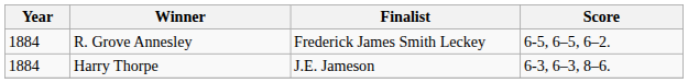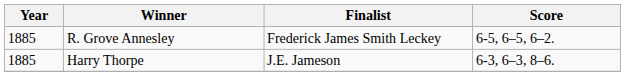R. Grove Annesley | Year: 1884 -> 1885
Harry Thorpe | Year: 1884 -> 1885
